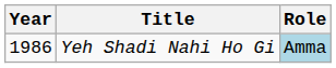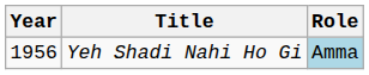Yeh Shadi Nahi Ho Gi | Year: 1986 -> 1956
